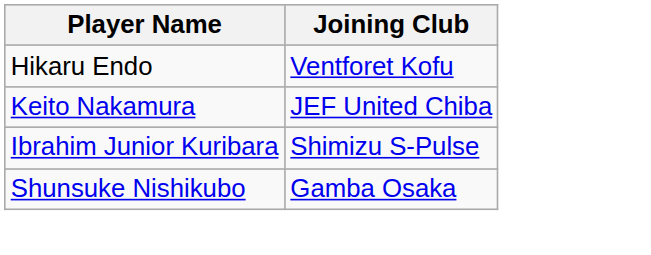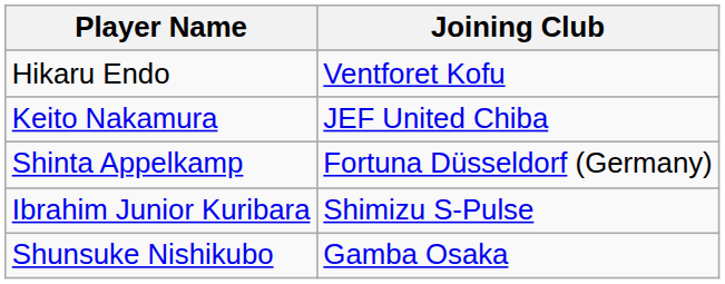+ row: Shinta Appelkamp | Fortuna Düsseldorf (Germany)
